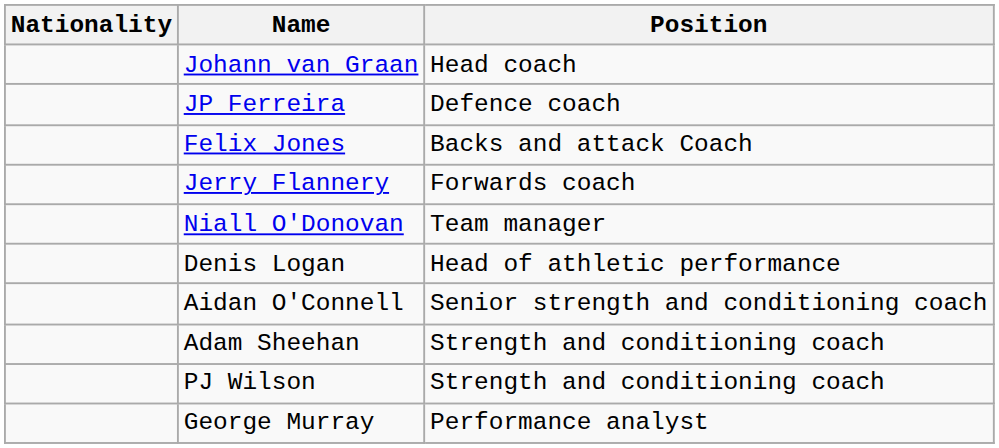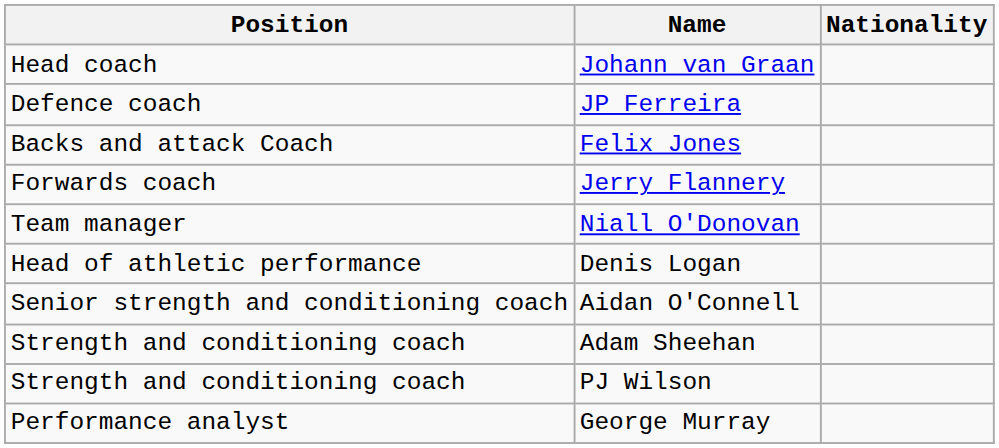columns swapped: Position <-> Nationality
